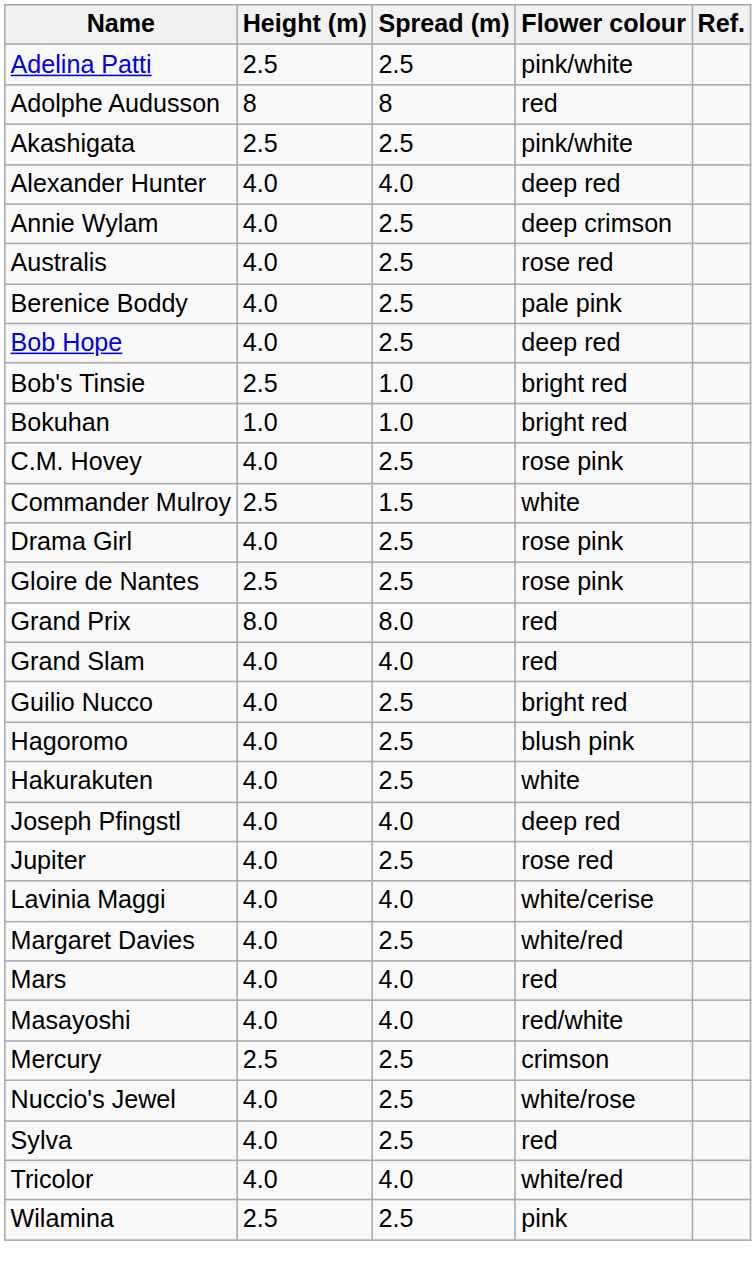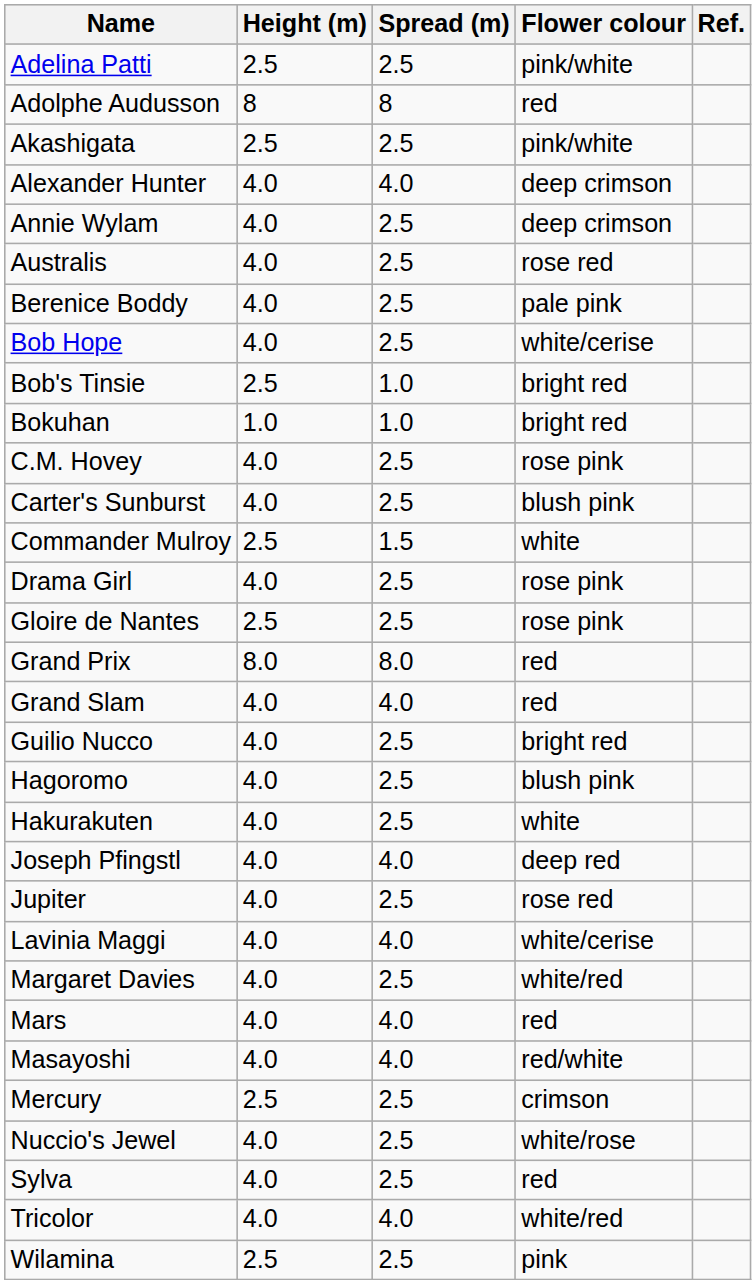Alexander Hunter | Flower colour: deep red -> deep crimson
Bob Hope | Flower colour: deep red -> white/cerise
+ row: Carter's Sunburst | 4.0 | 2.5 | blush pink
